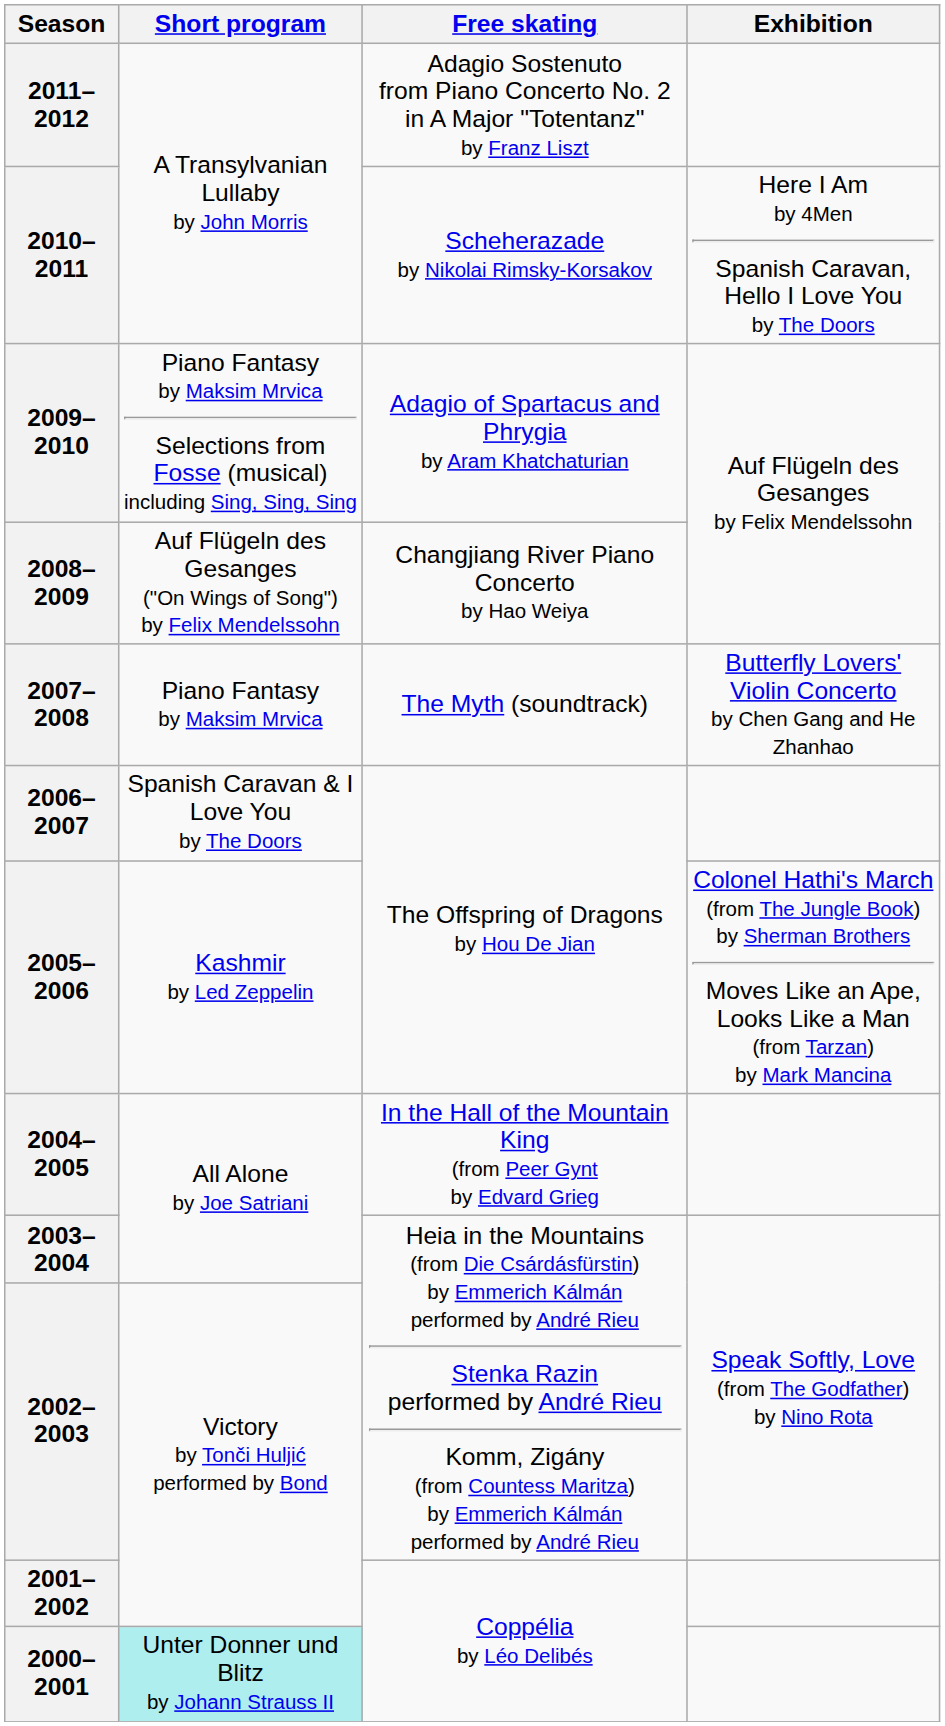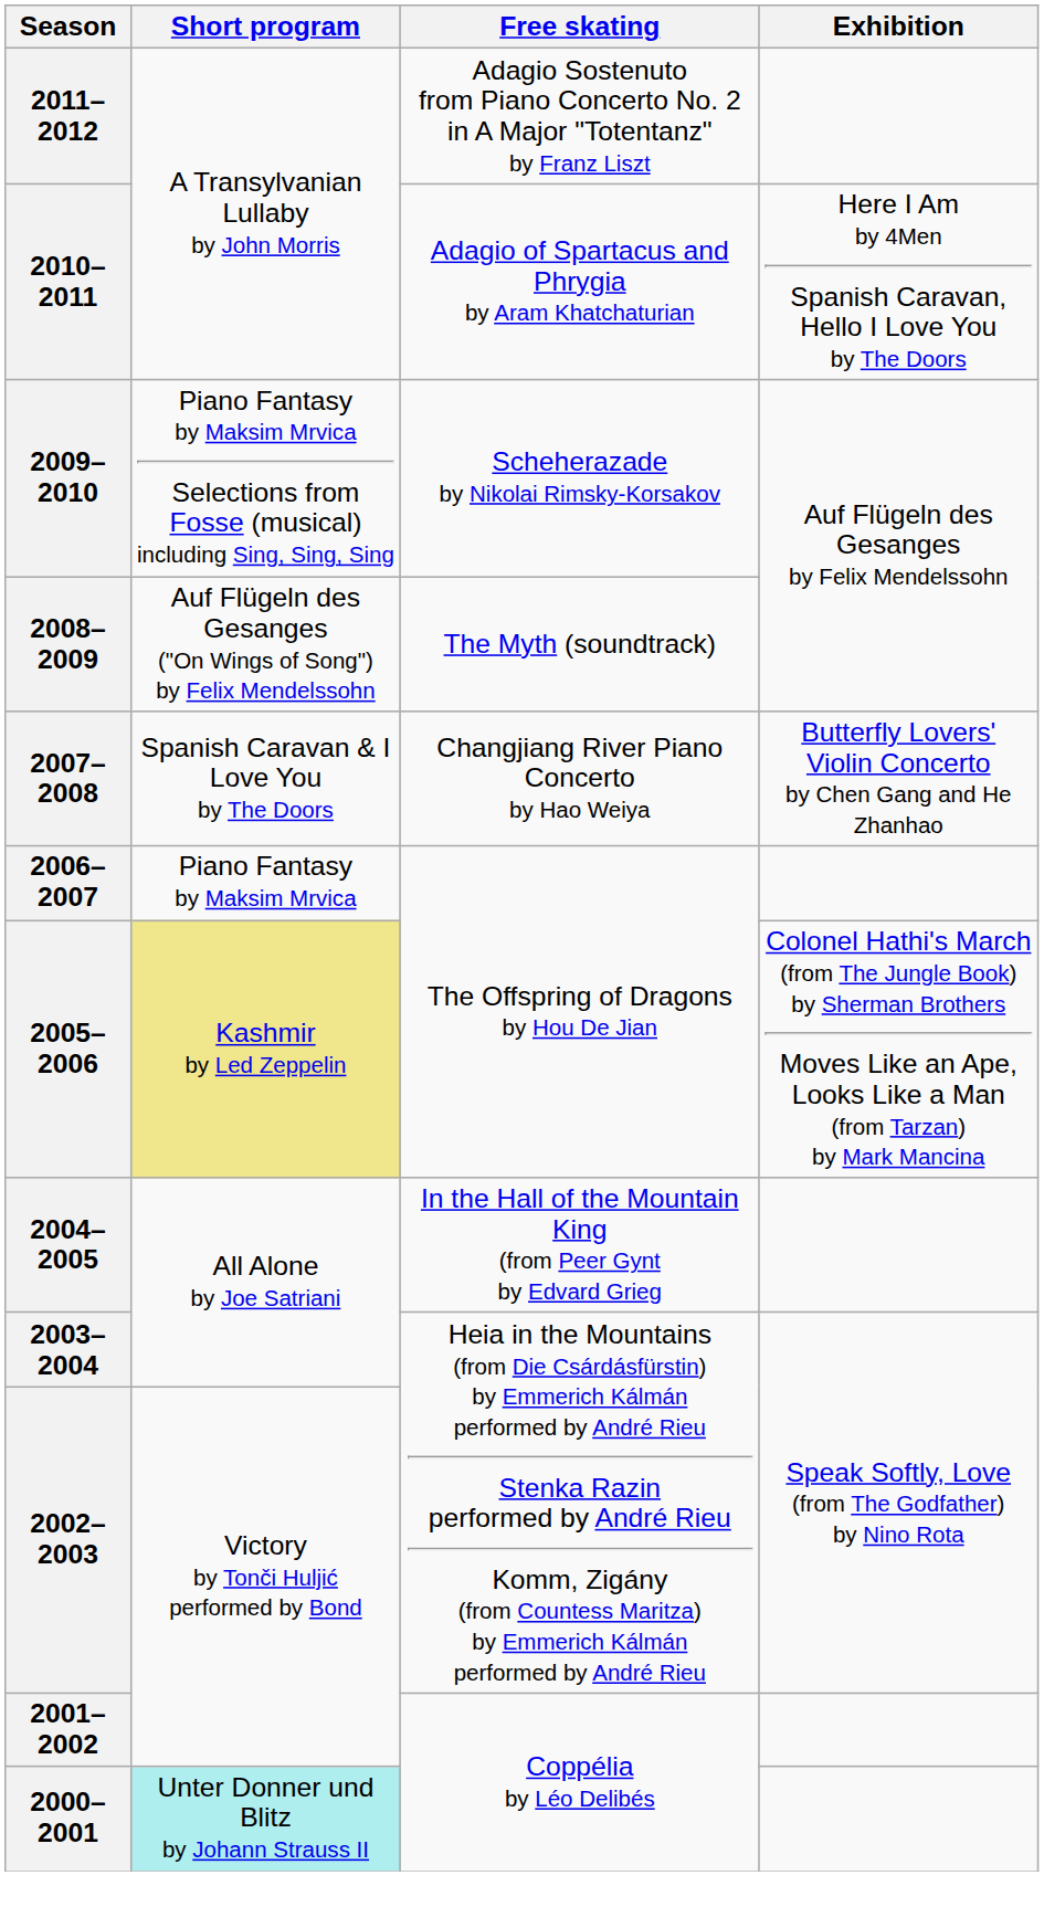2010–2011 | Free skating: Scheherazade by Nikolai Rimsky-Korsakov -> Adagio of Spartacus and Phrygia by Aram Khatchaturian
2009–2010 | Free skating: Adagio of Spartacus and Phrygia by Aram Khatchaturian -> Scheherazade by Nikolai Rimsky-Korsakov
2008–2009 | Free skating: Changjiang River Piano Concerto by Hao Weiya -> The Myth (soundtrack)
2007–2008 | Short program: Piano Fantasy by Maksim Mrvica -> Spanish Caravan & I Love You by The Doors
2007–2008 | Free skating: The Myth (soundtrack) -> Changjiang River Piano Concerto by Hao Weiya
2006–2007 | Short program: Spanish Caravan & I Love You by The Doors -> Piano Fantasy by Maksim Mrvica
2005–2006 | Short program: no background -> khaki background
